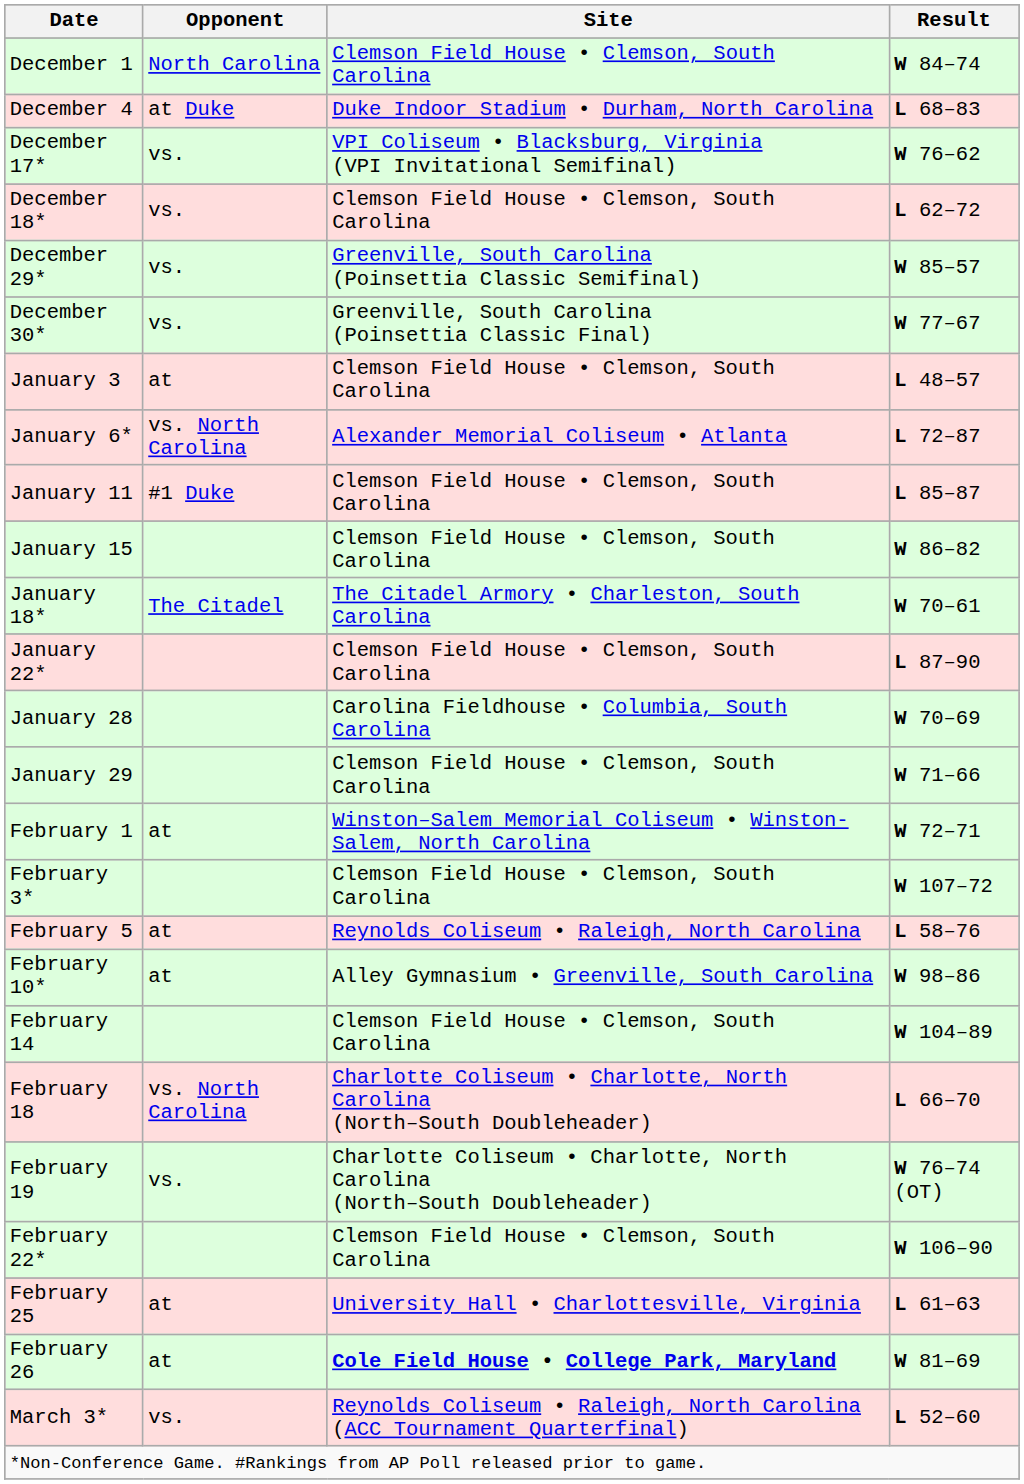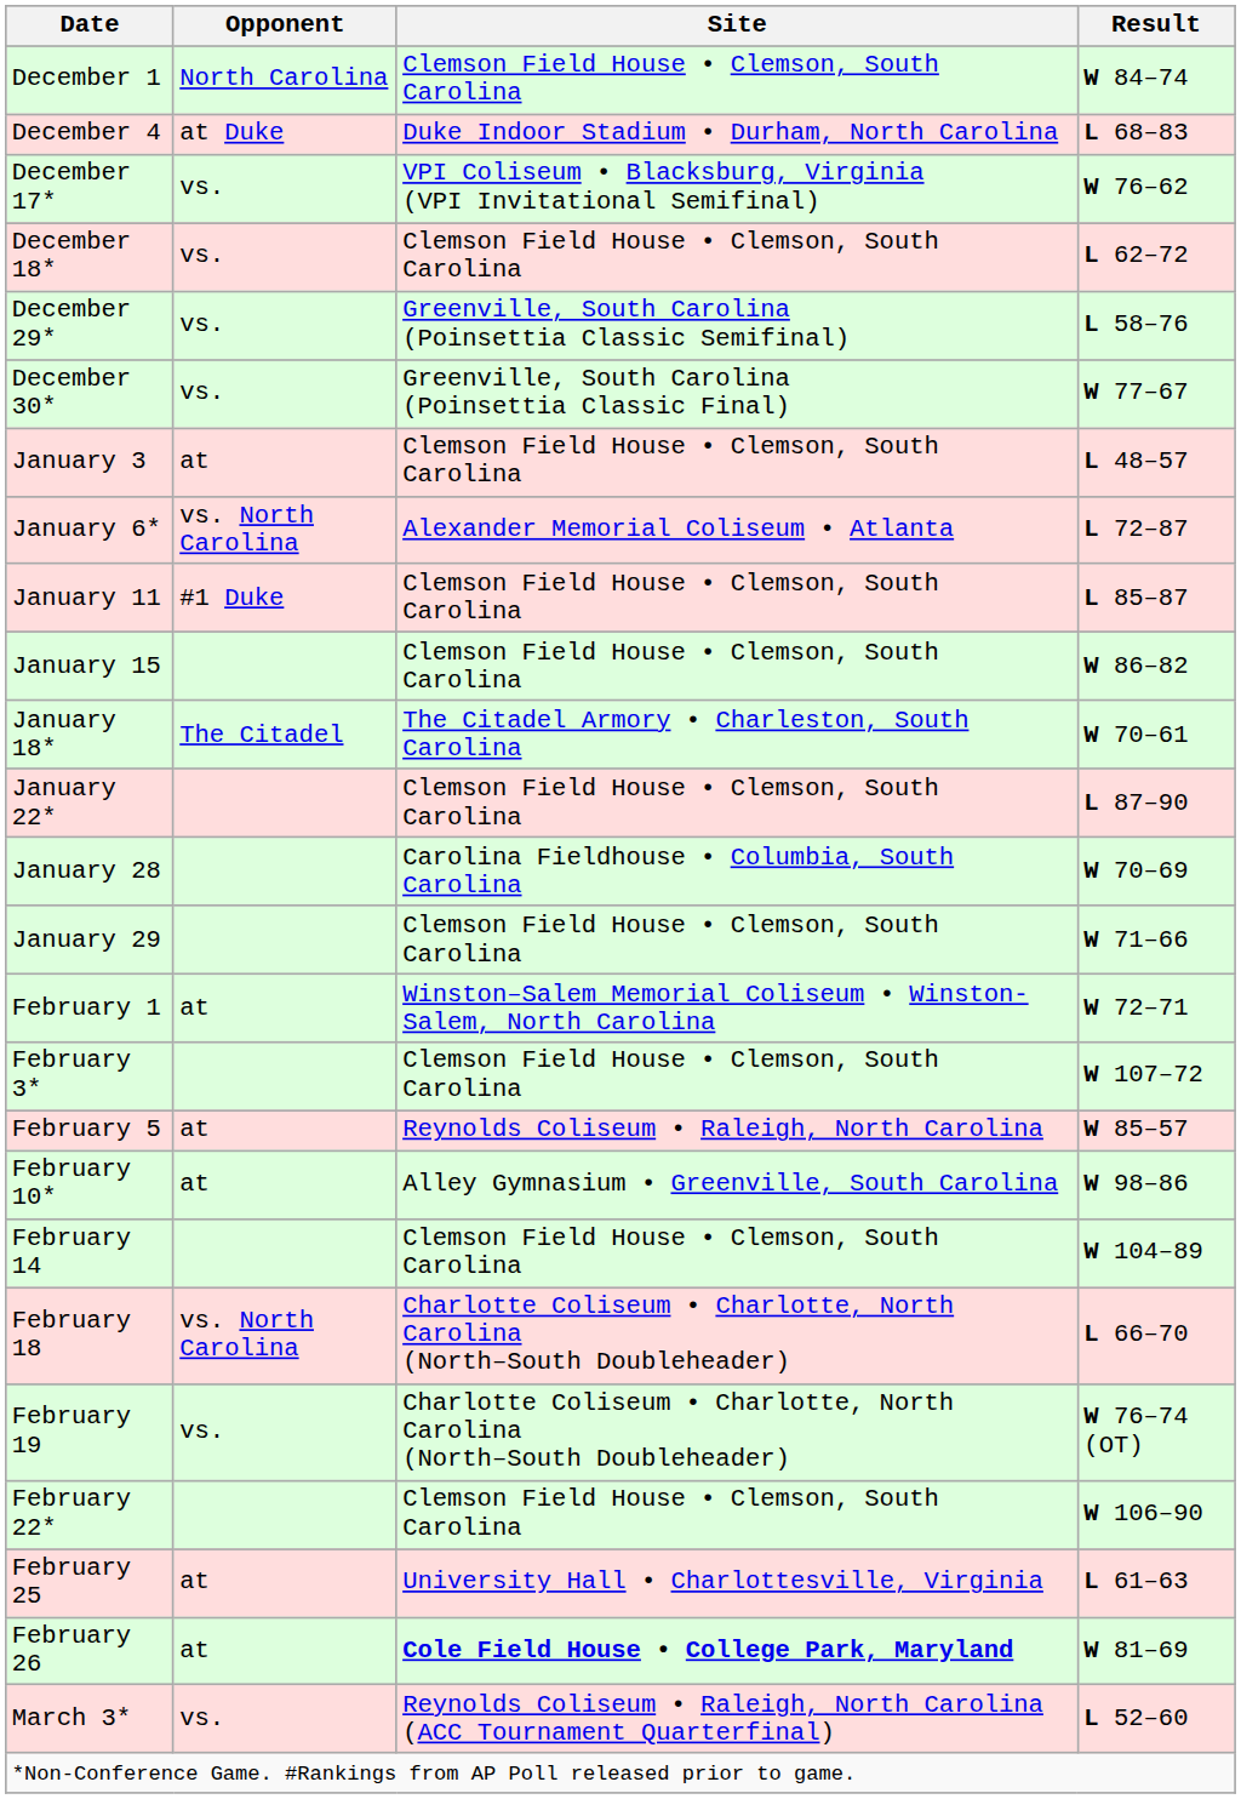December 29* | Result: W 85–57 -> L 58–76
February 5 | Result: L 58–76 -> W 85–57
